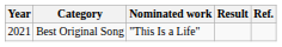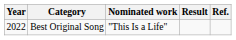Best Original Song | Year: 2021 -> 2022
